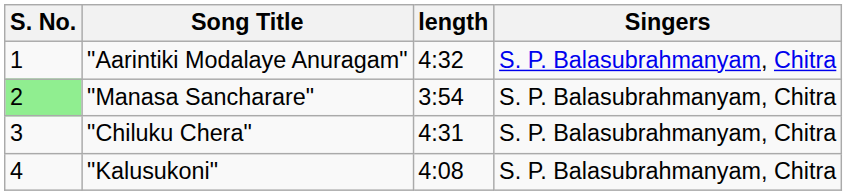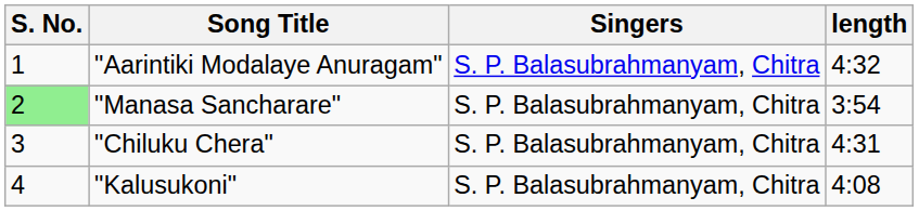columns swapped: Singers <-> length
